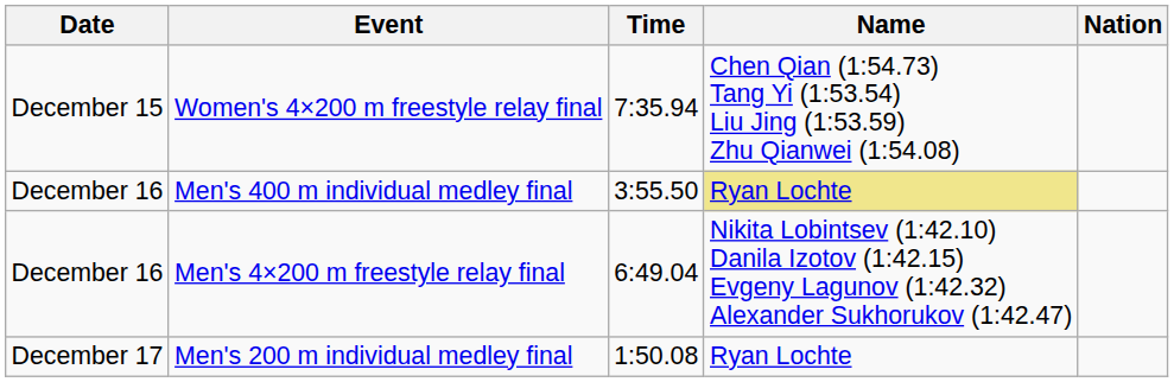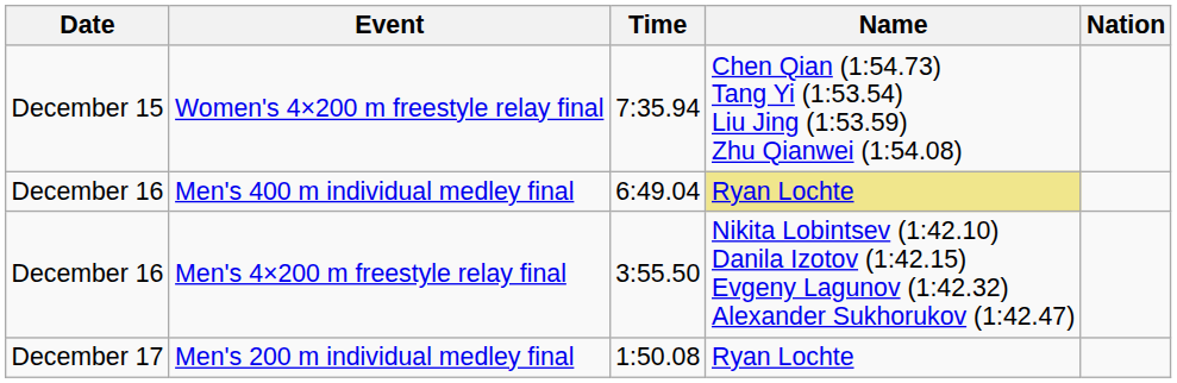Men's 400 m individual medley final | Time: 3:55.50 -> 6:49.04
Men's 4×200 m freestyle relay final | Time: 6:49.04 -> 3:55.50
